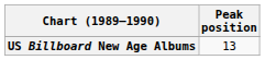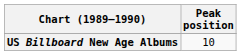US Billboard New Age Albums | Peak position: 13 -> 10
